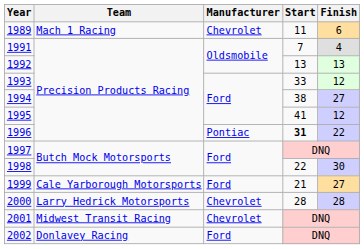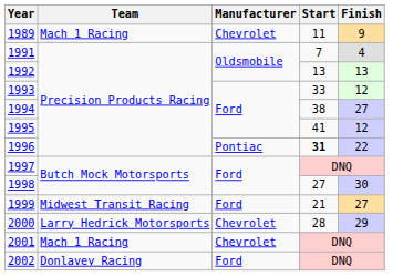1989 | Finish: 6 -> 9
1998 | Start: 22 -> 27
1999 | Team: Cale Yarborough Motorsports -> Midwest Transit Racing
2000 | Finish: 28 -> 29
2001 | Team: Midwest Transit Racing -> Mach 1 Racing
